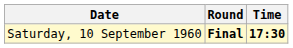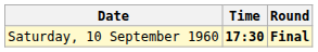columns swapped: Time <-> Round
